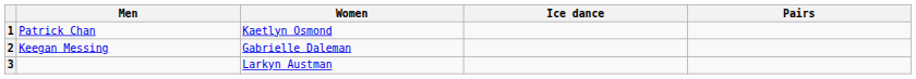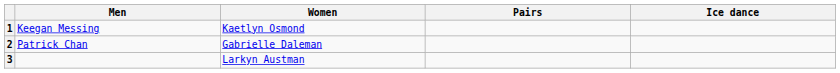columns swapped: Pairs <-> Ice dance
1 | Men: Patrick Chan -> Keegan Messing
2 | Men: Keegan Messing -> Patrick Chan
